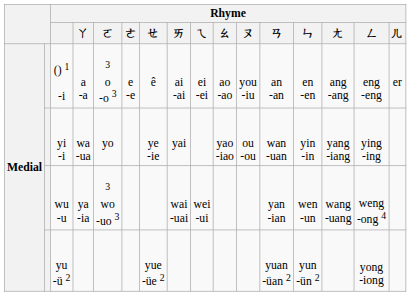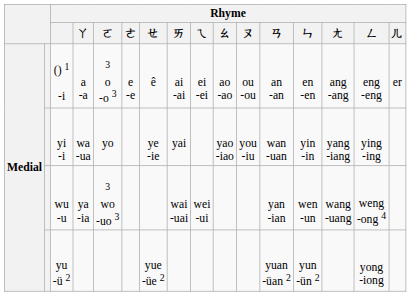() 1 -i | Rhyme / ㄡ: you -iu -> ou -ou
yi -i | Rhyme / ㄡ: ou -ou -> you -iu
